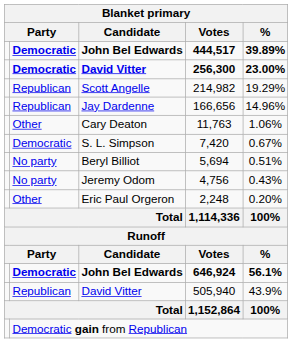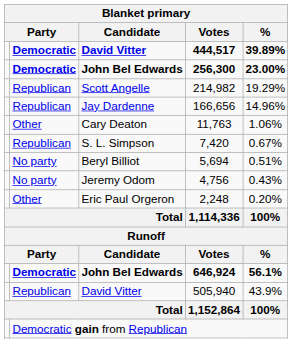444,517 | Blanket primary / Candidate: John Bel Edwards -> David Vitter
256,300 | Blanket primary / Candidate: David Vitter -> John Bel Edwards
7,420 | column 2: Democratic -> Republican
